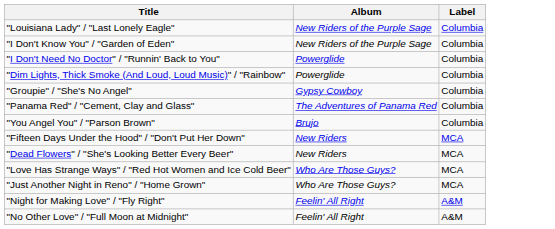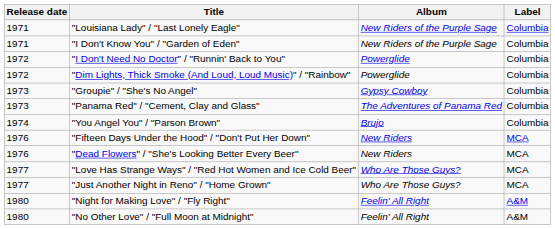+ column: Release date | 1971 | 1971 | 1972 | 1972 | 1973 | 1973 | 1974 | 1976 | 1976 | 1977 | 1977 | 1980 | 1980
